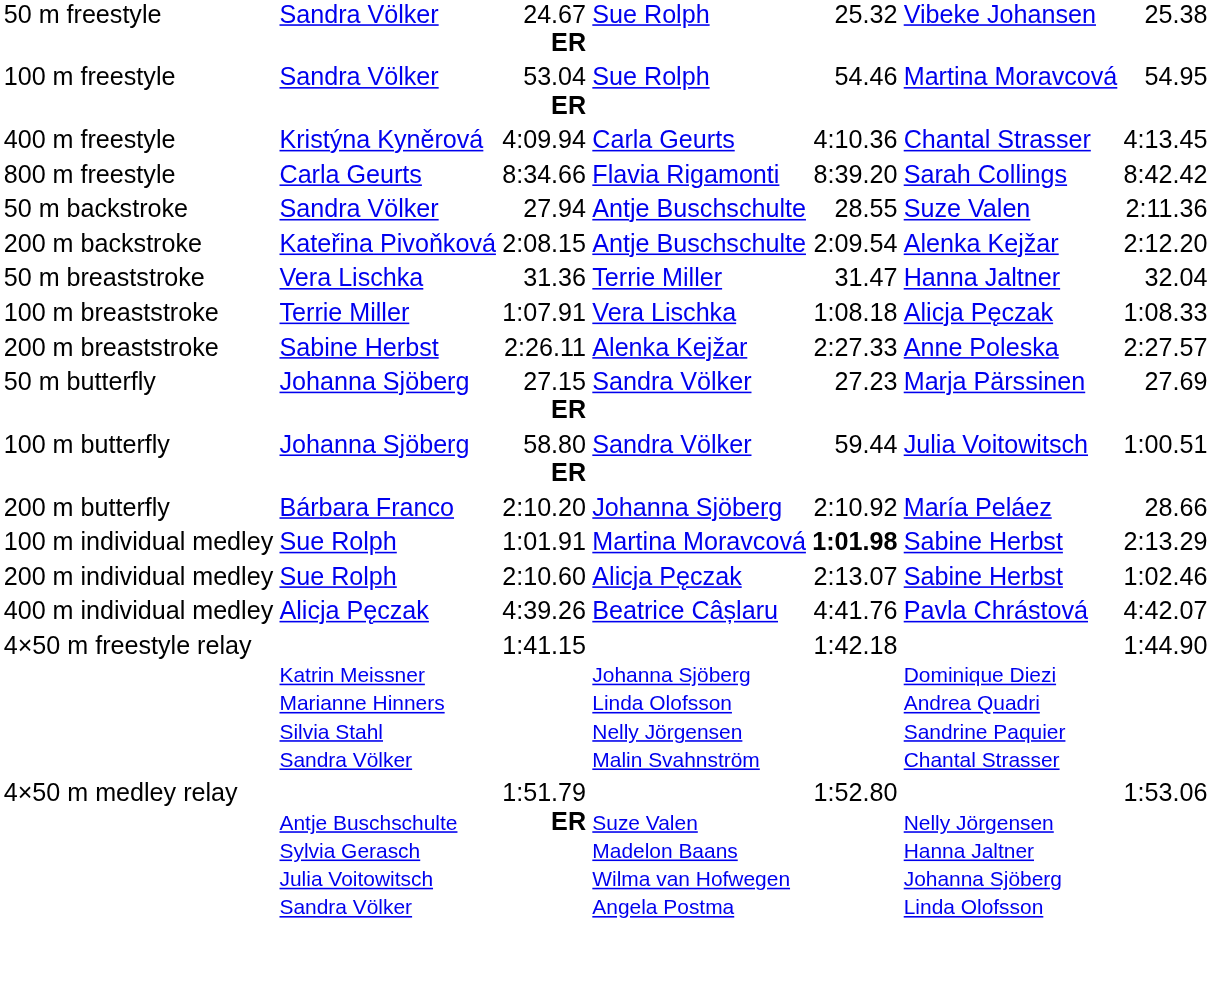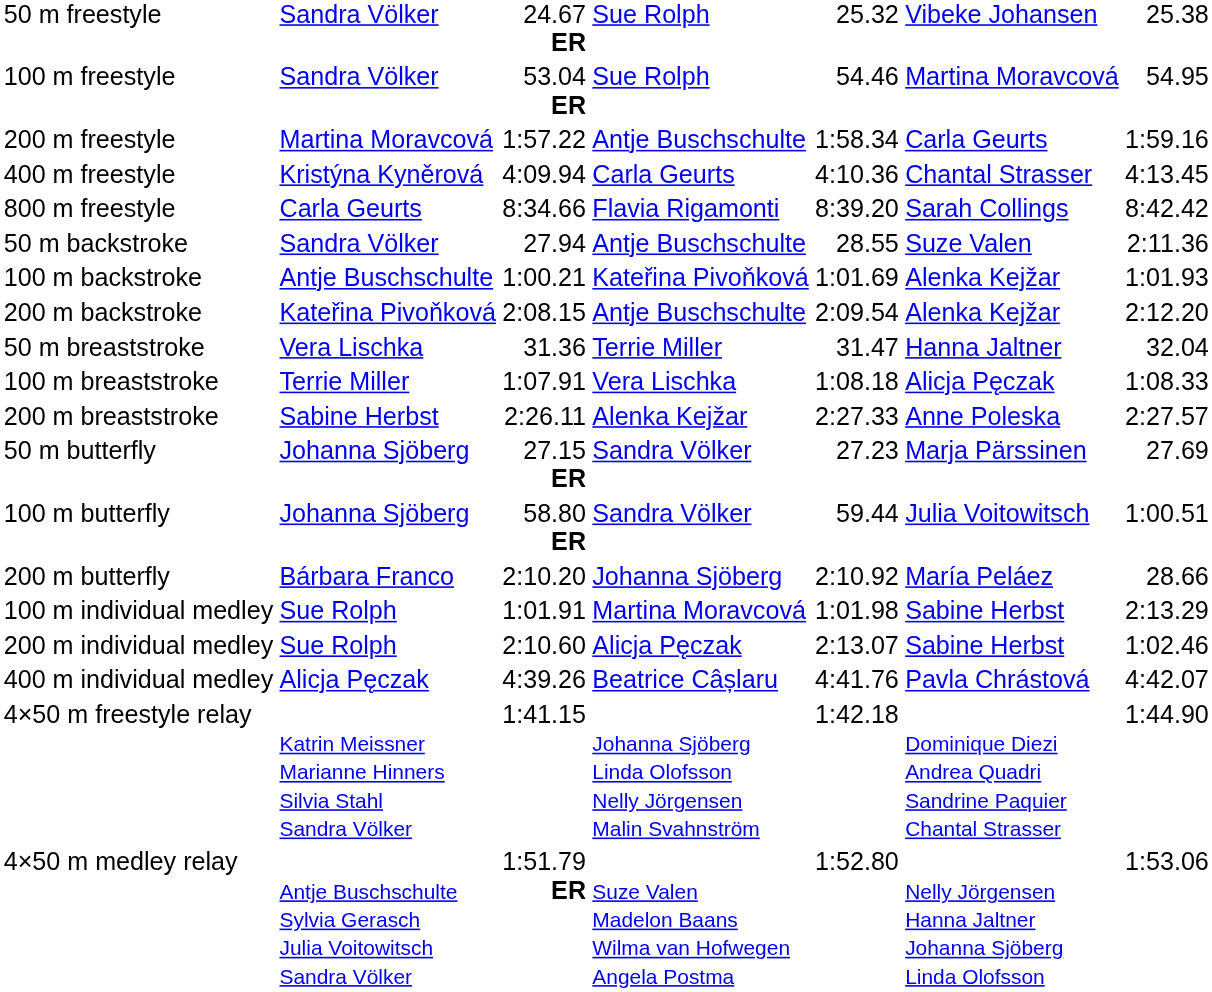+ row: 200 m freestyle | Martina Moravcová | 1:57.22 | Antje Buschschulte | 1:58.34 | Carla Geurts | 1:59.16
+ row: 100 m backstroke | Antje Buschschulte | 1:00.21 | Kateřina Pivoňková | 1:01.69 | Alenka Kejžar | 1:01.93
100 m individual medley | column 5: bold -> normal
